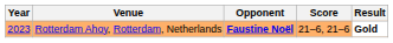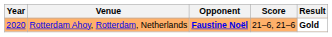Rotterdam Ahoy, Rotterdam, Netherlands | Year: 2023 -> 2020
